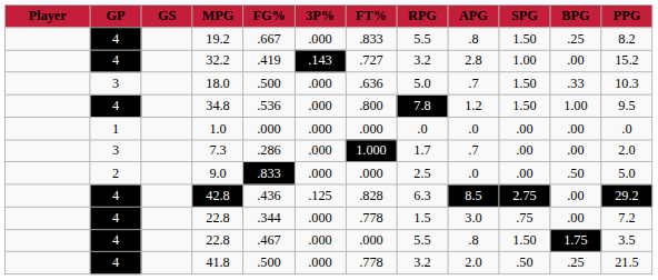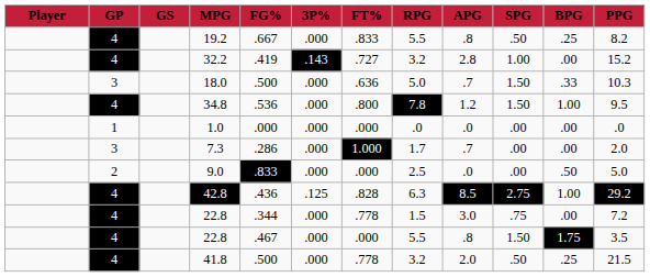19.2 | SPG: 1.50 -> .50
42.8 | BPG: .00 -> 1.00
